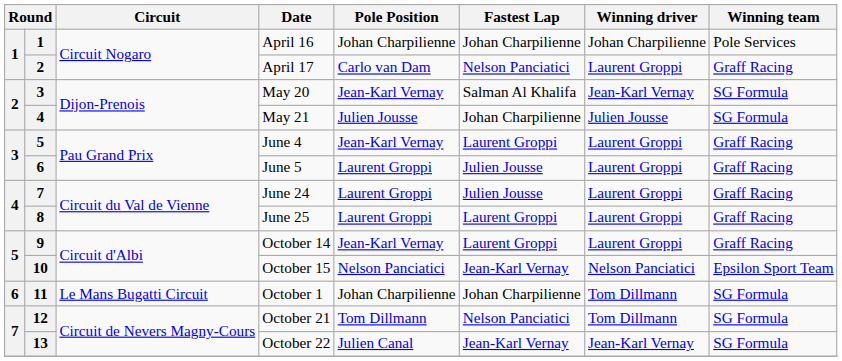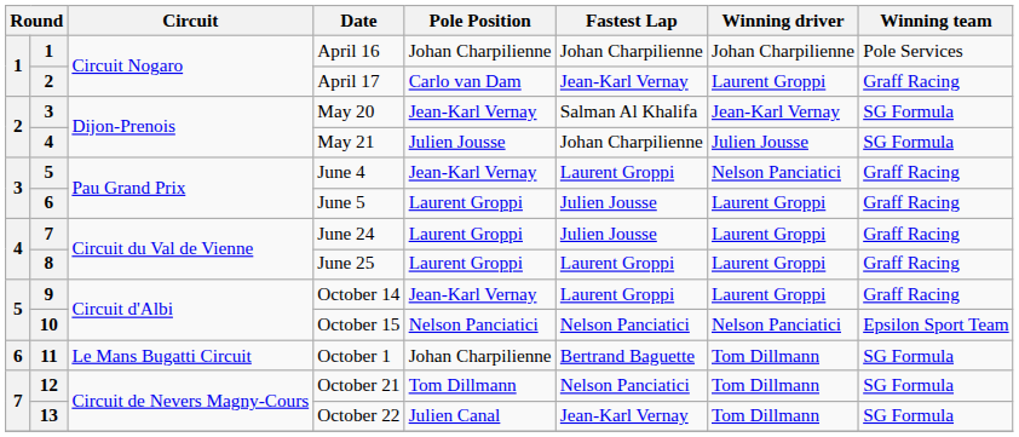April 17 | Fastest Lap: Nelson Panciatici -> Jean-Karl Vernay
June 4 | Winning driver: Laurent Groppi -> Nelson Panciatici
October 15 | Fastest Lap: Jean-Karl Vernay -> Nelson Panciatici
October 1 | Fastest Lap: Johan Charpilienne -> Bertrand Baguette
October 22 | Winning driver: Jean-Karl Vernay -> Tom Dillmann
